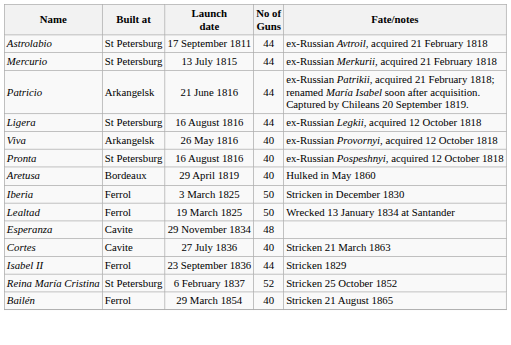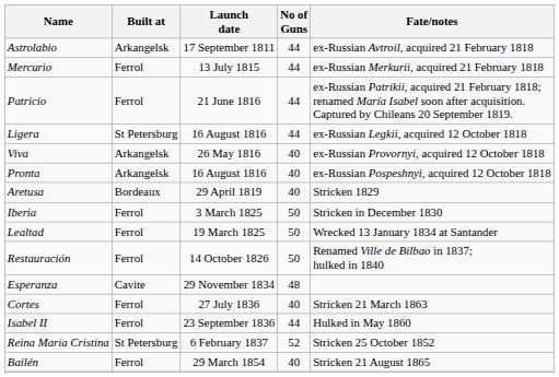Astrolabio | Built at: St Petersburg -> Arkangelsk
Mercurio | Built at: St Petersburg -> Ferrol
Patricio | Built at: Arkangelsk -> Ferrol
Pronta | Built at: St Petersburg -> Arkangelsk
Aretusa | Fate/notes: Hulked in May 1860 -> Stricken 1829
+ row: Restauración | Ferrol | 14 October 1826 | 50 | Renamed Ville de Bilbao in 1837; hulked in 1840
Cortes | Built at: Cavite -> Ferrol
Isabel II | Fate/notes: Stricken 1829 -> Hulked in May 1860
